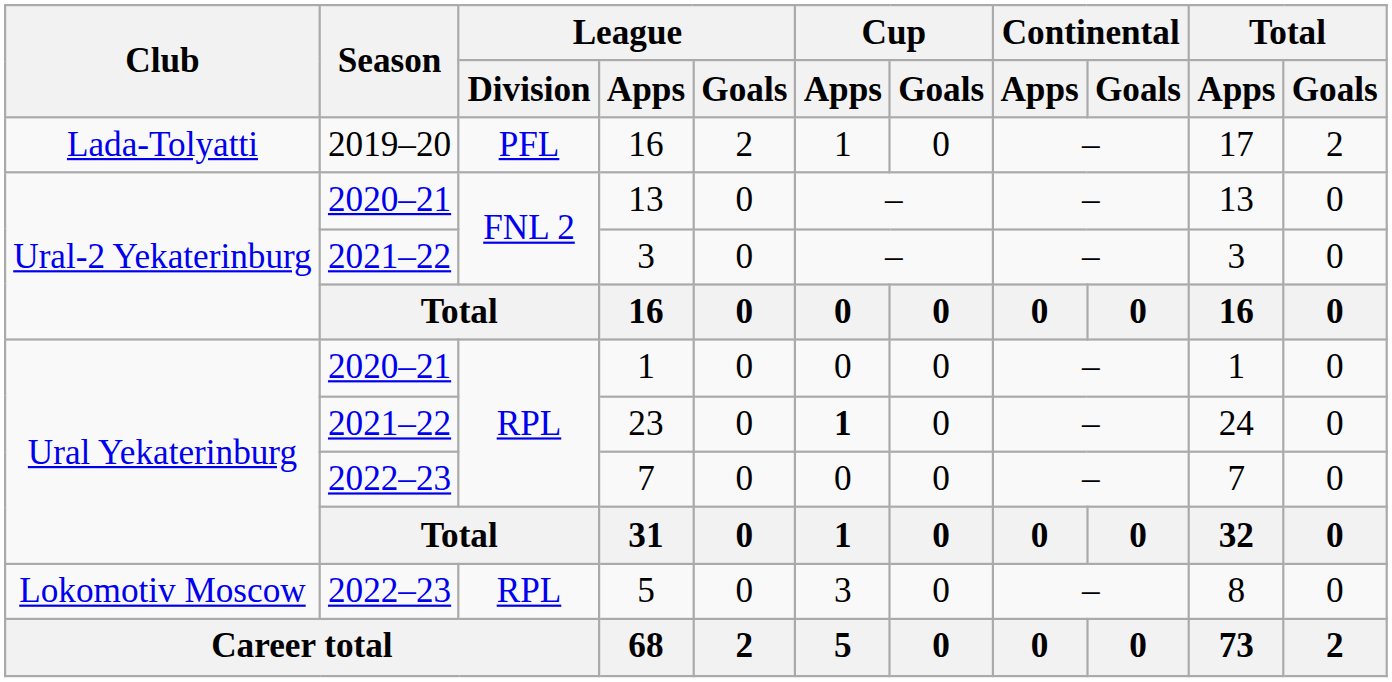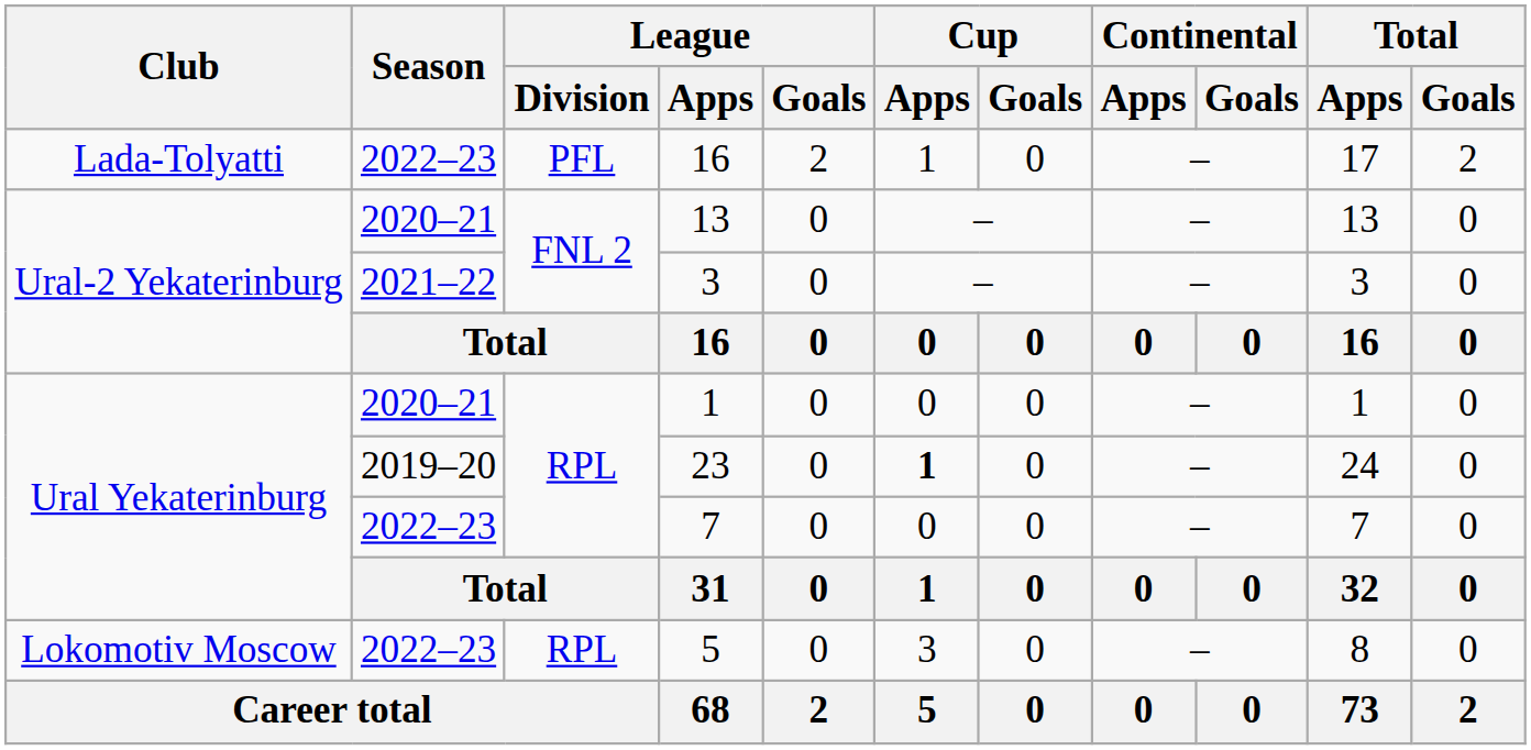Lada-Tolyatti / 16 | Season: 2019–20 -> 2022–23
23 | Season: 2021–22 -> 2019–20
